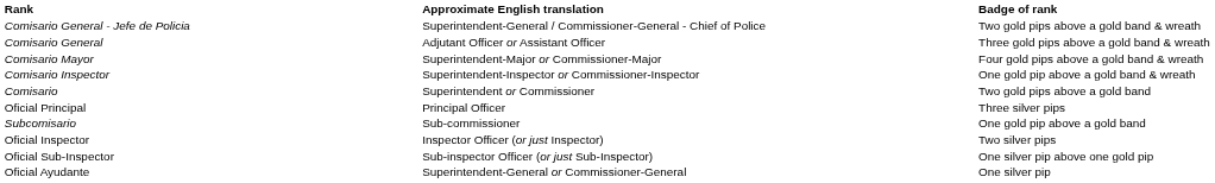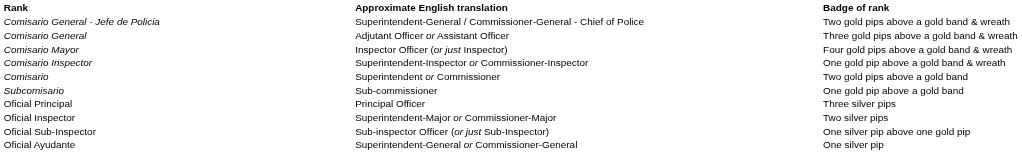Comisario Mayor | Approximate English translation: Superintendent-Major or Commissioner-Major -> Inspector Officer (or just Inspector)
rows swapped: Subcomisario <-> Oficial Principal
Oficial Inspector | Approximate English translation: Inspector Officer (or just Inspector) -> Superintendent-Major or Commissioner-Major
